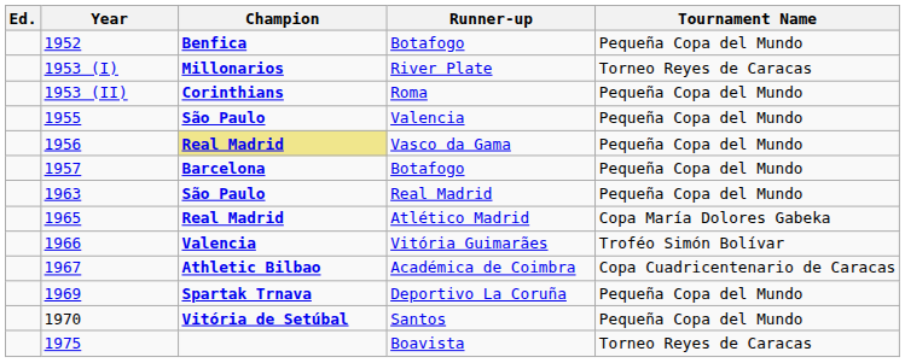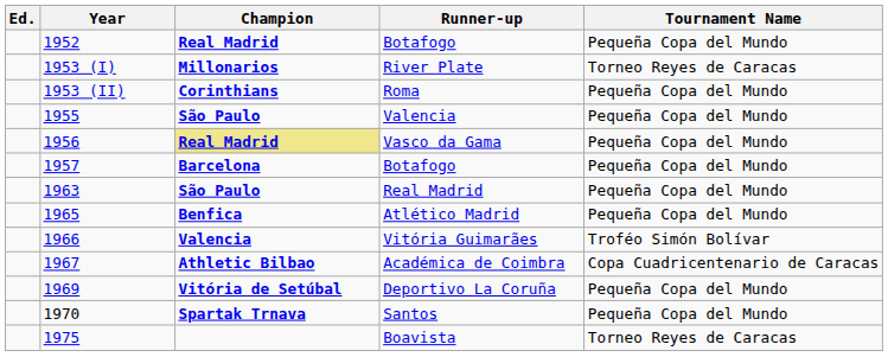1952 / Botafogo | Champion: Benfica -> Real Madrid
Atlético Madrid | Champion: Real Madrid -> Benfica
Atlético Madrid | Tournament Name: Copa María Dolores Gabeka -> Pequeña Copa del Mundo
Deportivo La Coruña | Champion: Spartak Trnava -> Vitória de Setúbal
Santos | Champion: Vitória de Setúbal -> Spartak Trnava
